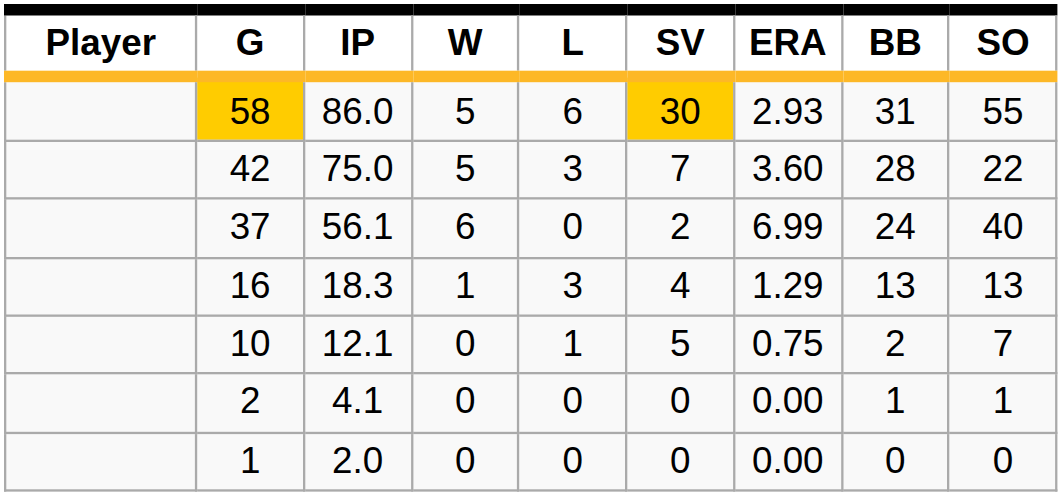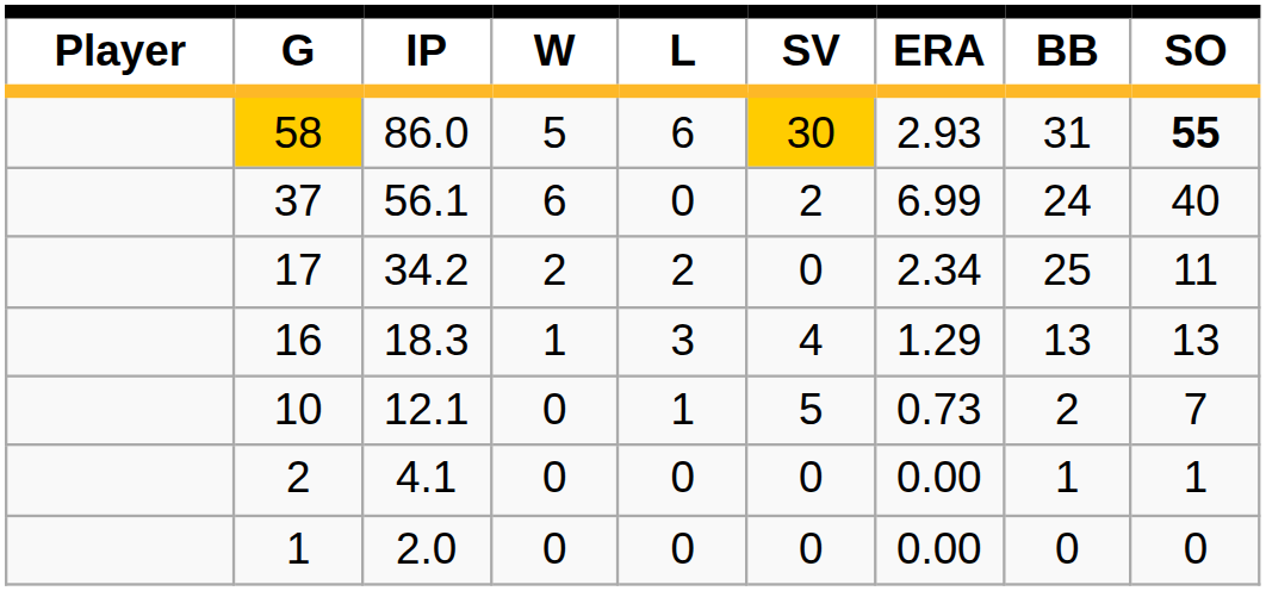58 | SO: normal -> bold
- row: 42 | 75.0 | 5 | 3 | 7 | 3.60 | 28 | 22
+ row: 17 | 34.2 | 2 | 2 | 0 | 2.34 | 25 | 11
10 | ERA: 0.75 -> 0.73
